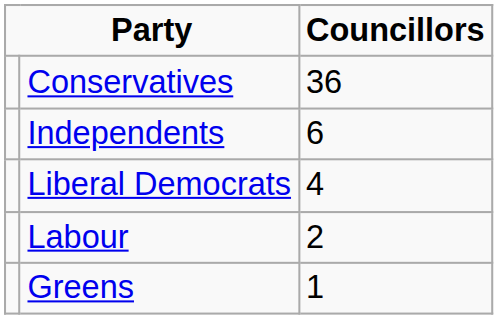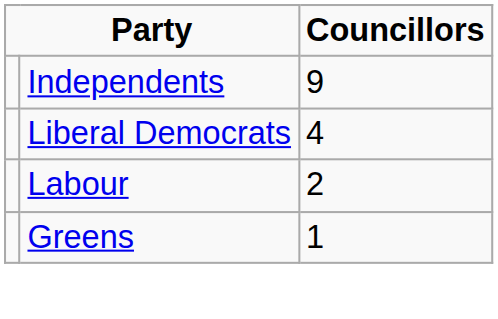- row: Conservatives | 36
Independents | column 3: 6 -> 9
